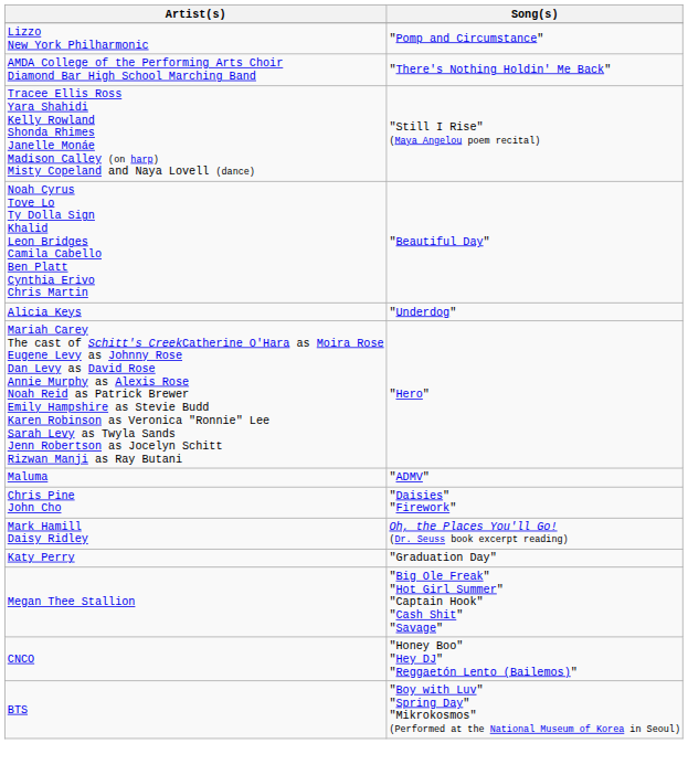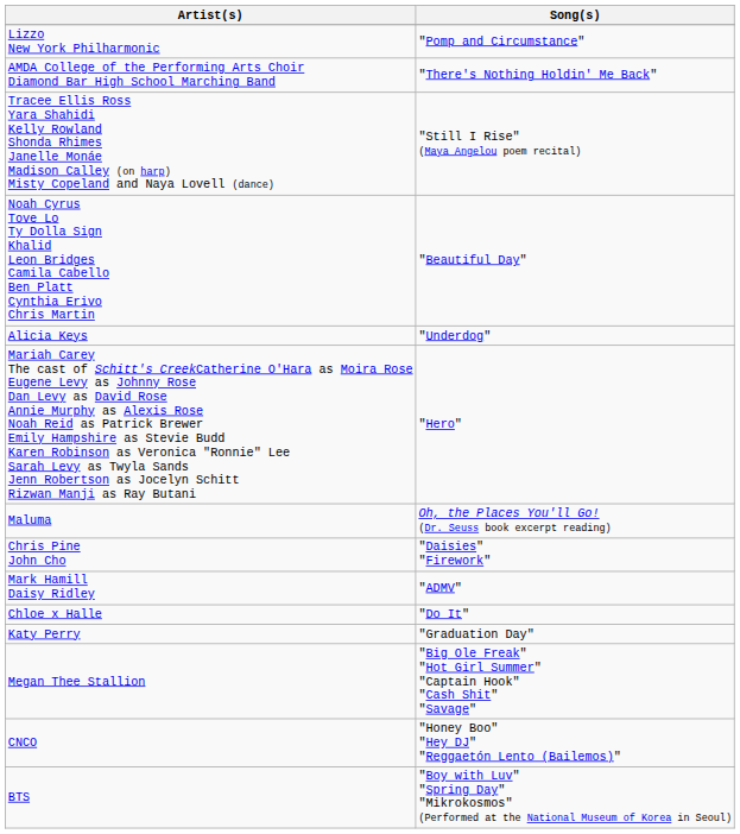Maluma | Song(s): "ADMV" -> Oh, the Places You'll Go! (Dr. Seuss book excerpt reading)
Mark Hamill Daisy Ridley | Song(s): Oh, the Places You'll Go! (Dr. Seuss book excerpt reading) -> "ADMV"
+ row: Chloe x Halle | "Do It"
